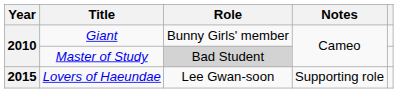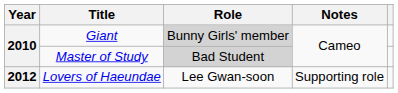Giant | Role: no background -> lightgrey background
Lovers of Haeundae | Year: 2015 -> 2012
